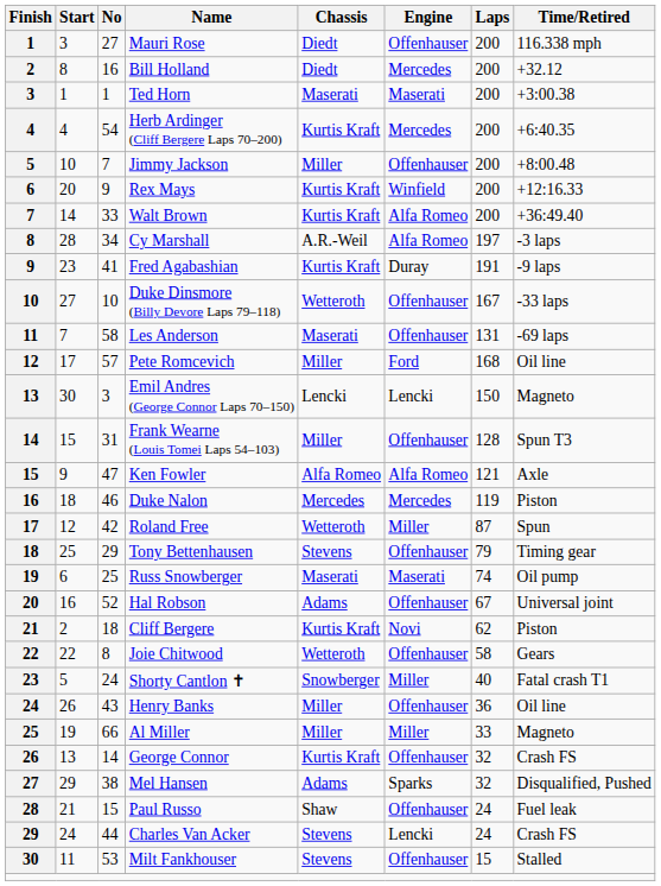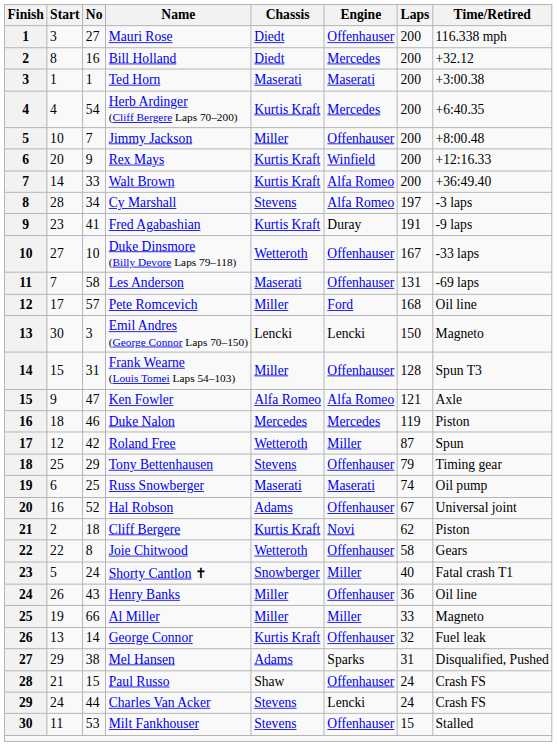Cy Marshall | Chassis: A.R.-Weil -> Stevens
George Connor | Time/Retired: Crash FS -> Fuel leak
Mel Hansen | Laps: 32 -> 31
Paul Russo | Time/Retired: Fuel leak -> Crash FS
